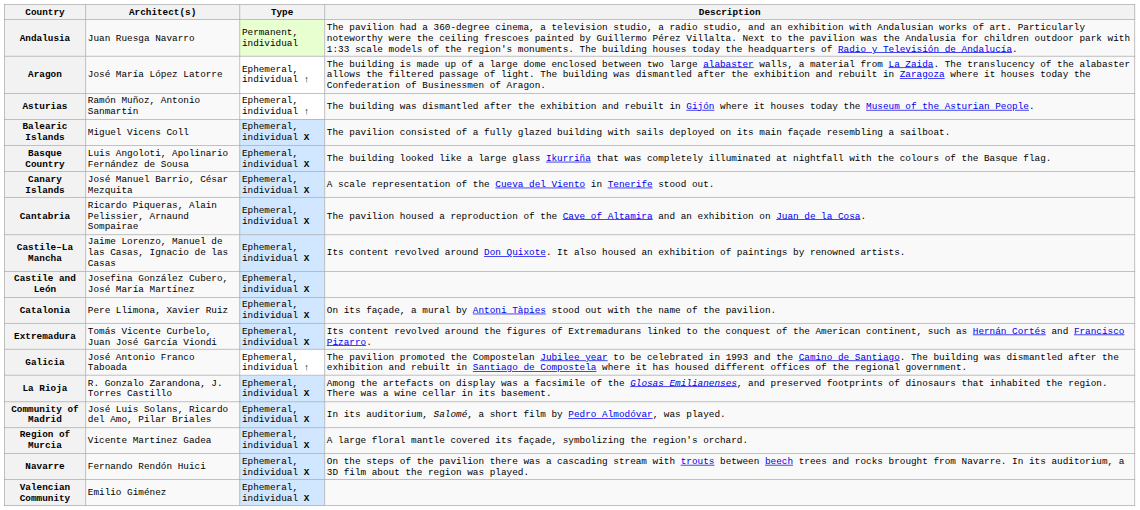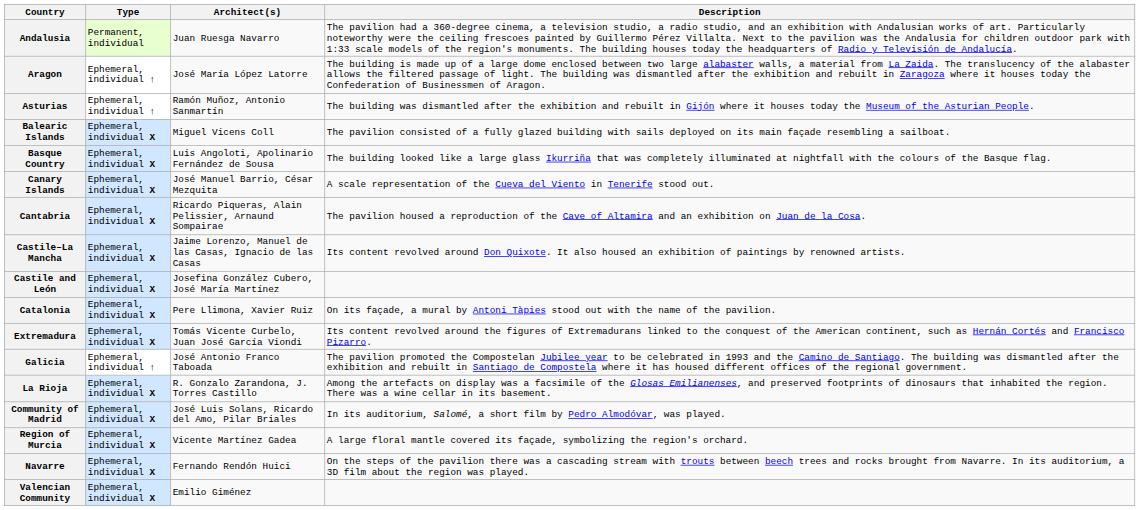columns swapped: Type <-> Architect(s)
